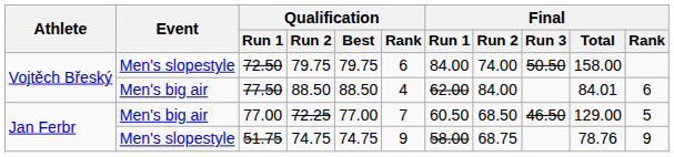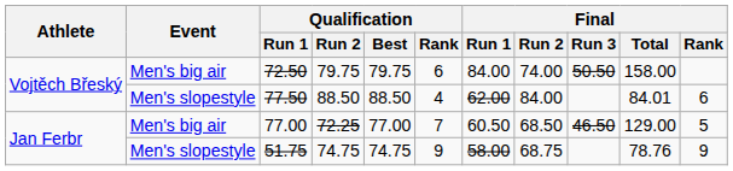72.50 | Event: Men's slopestyle -> Men's big air
77.50 | Event: Men's big air -> Men's slopestyle
